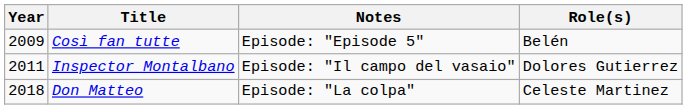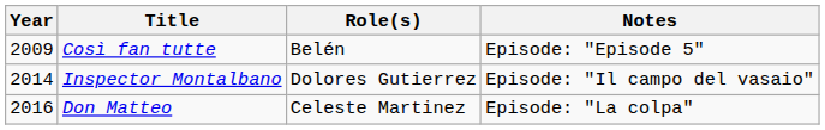columns swapped: Role(s) <-> Notes
Inspector Montalbano | Year: 2011 -> 2014
Don Matteo | Year: 2018 -> 2016
